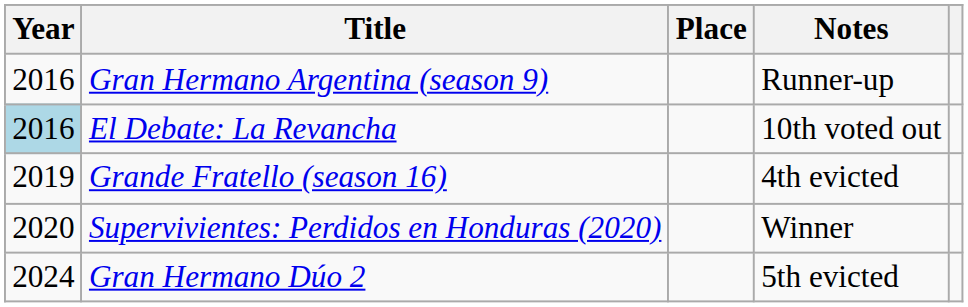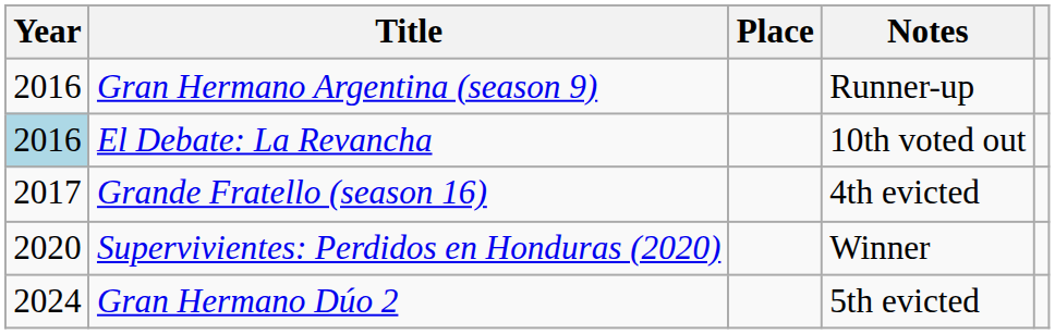Grande Fratello (season 16) | Year: 2019 -> 2017
